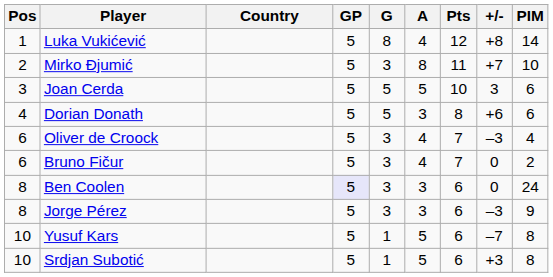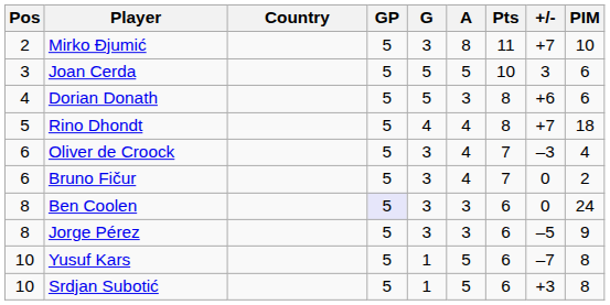- row: 1 | Luka Vukićević | 5 | 8 | 4 | 12 | +8 | 14
+ row: 5 | Rino Dhondt | 5 | 4 | 4 | 8 | +7 | 18
Jorge Pérez | +/-: –3 -> –5
